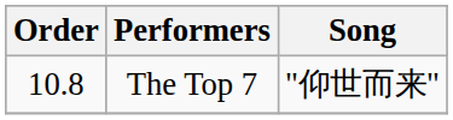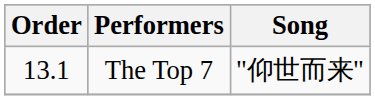The Top 7 | Order: 10.8 -> 13.1
